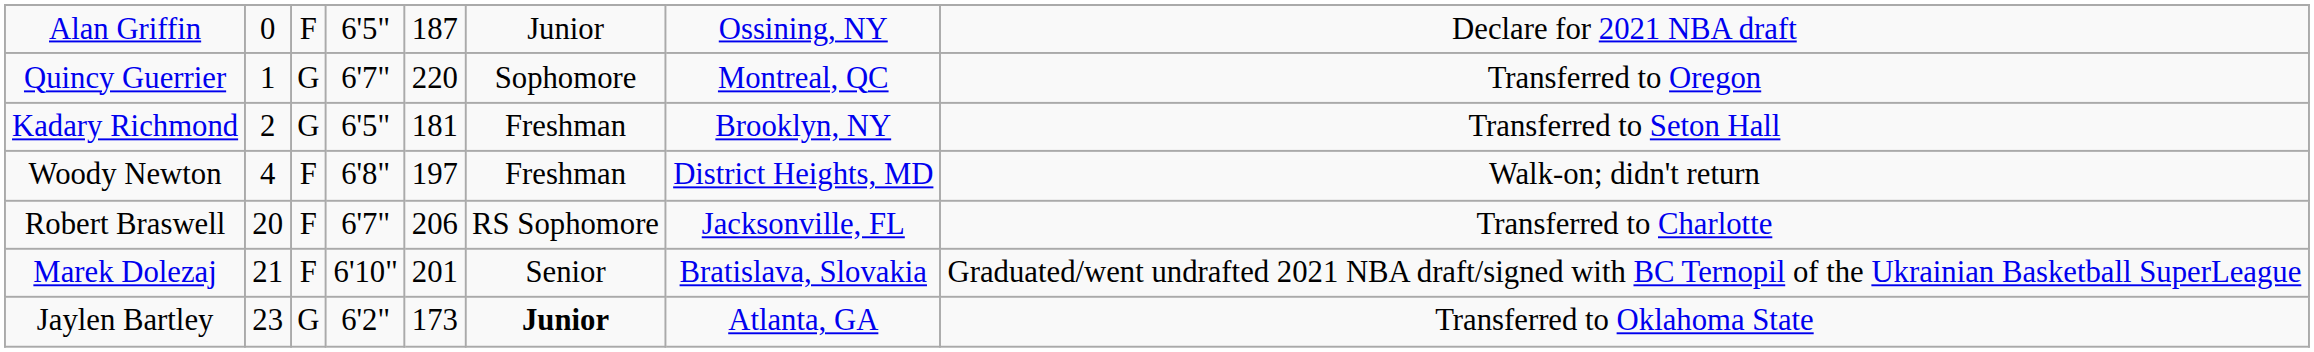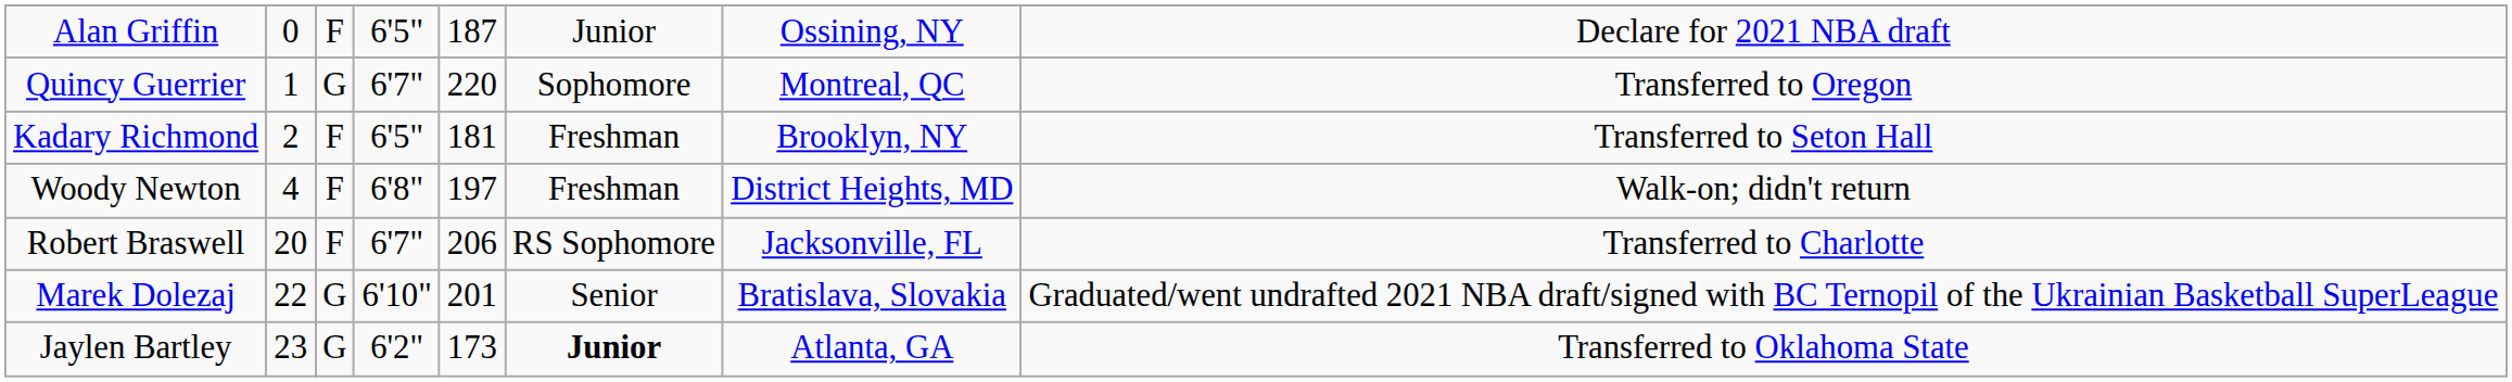Kadary Richmond | column 3: G -> F
Marek Dolezaj | column 2: 21 -> 22
Marek Dolezaj | column 3: F -> G
